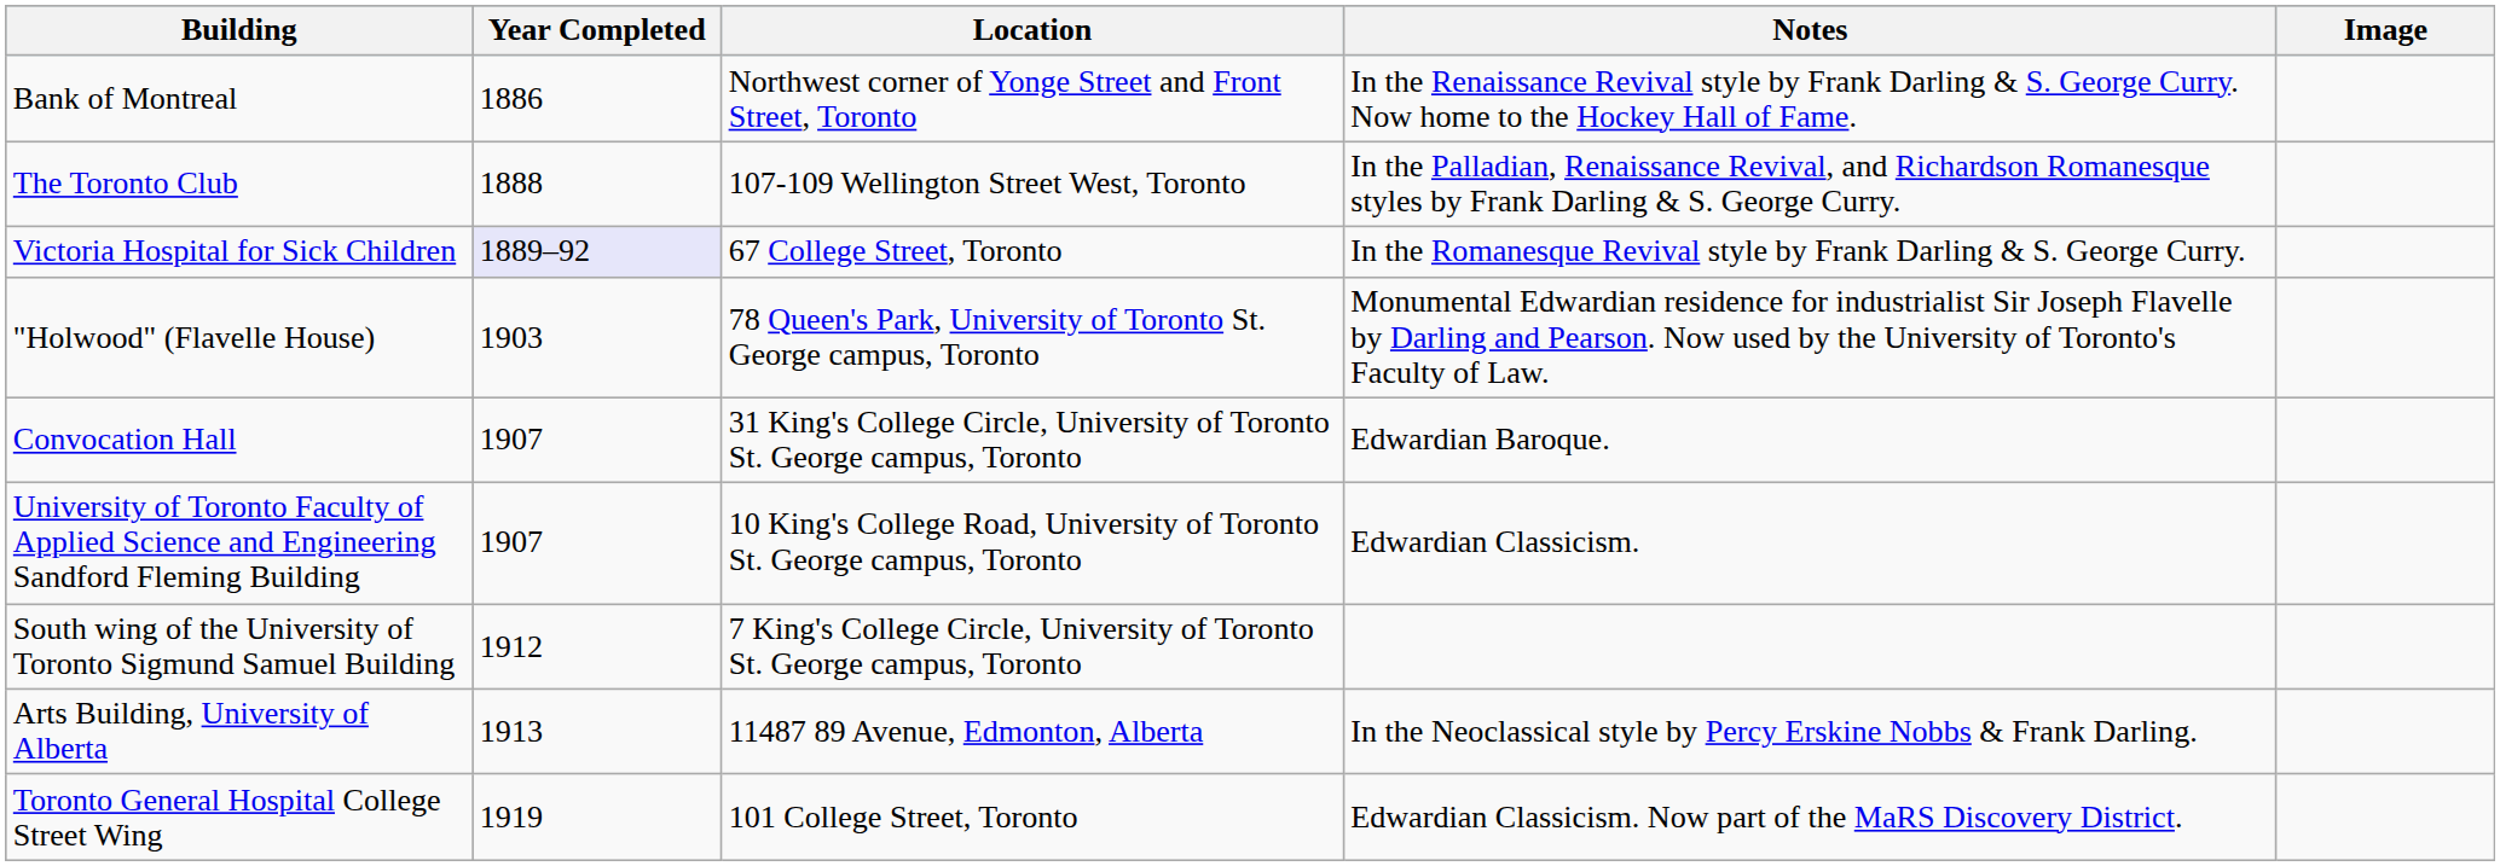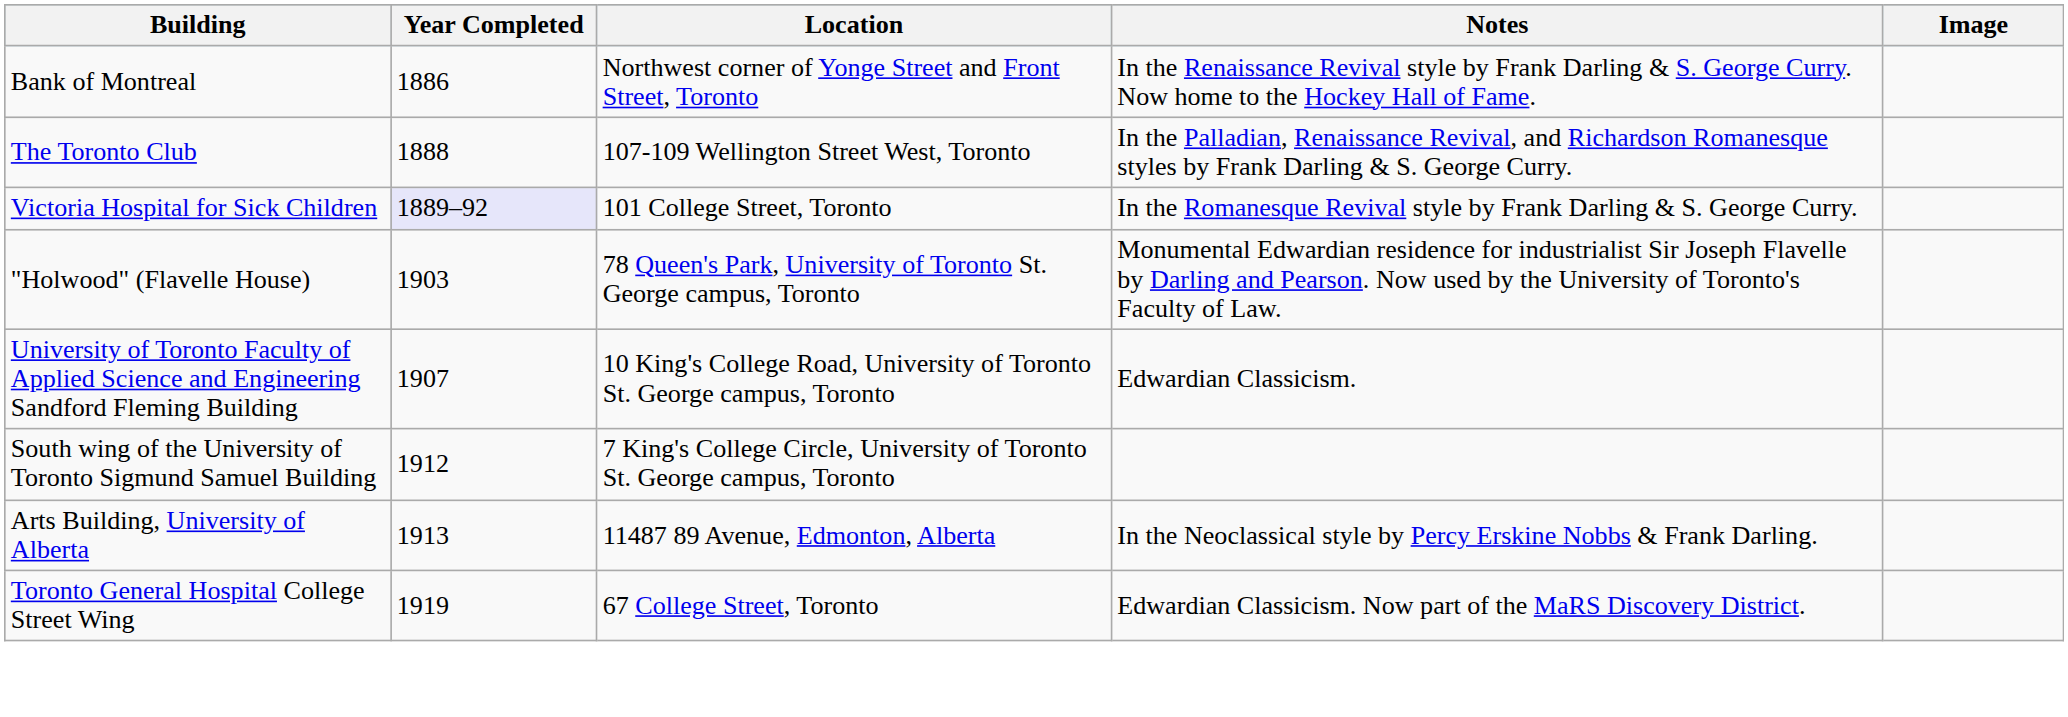Victoria Hospital for Sick Children | Location: 67 College Street, Toronto -> 101 College Street, Toronto
- row: Convocation Hall | 1907 | 31 King's College Circle, University of Toronto St. George campus, Toronto | Edwardian Baroque.
Toronto General Hospital College Street Wing | Location: 101 College Street, Toronto -> 67 College Street, Toronto
